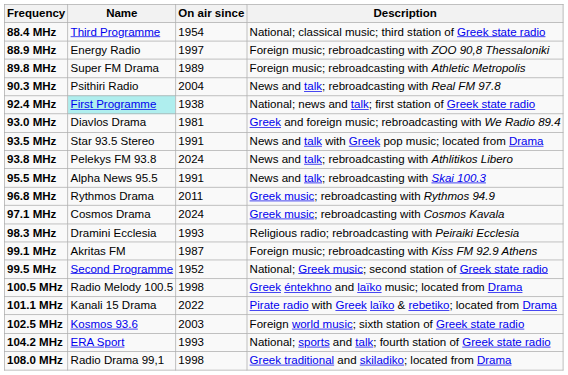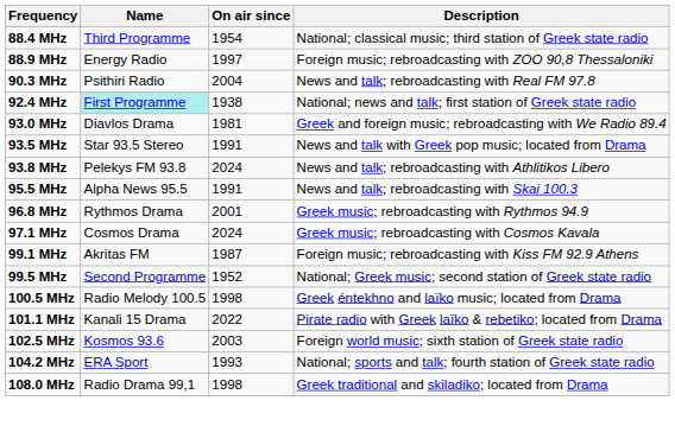- row: 89.8 MHz | Super FM Drama | 1989 | Foreign music; rebroadcasting with Athletic Metropolis
96.8 MHz | On air since: 2011 -> 2001
- row: 98.3 MHz | Dramini Ecclesia | 1993 | Religious radio; rebroadcasting with Peiraiki Ecclesia
